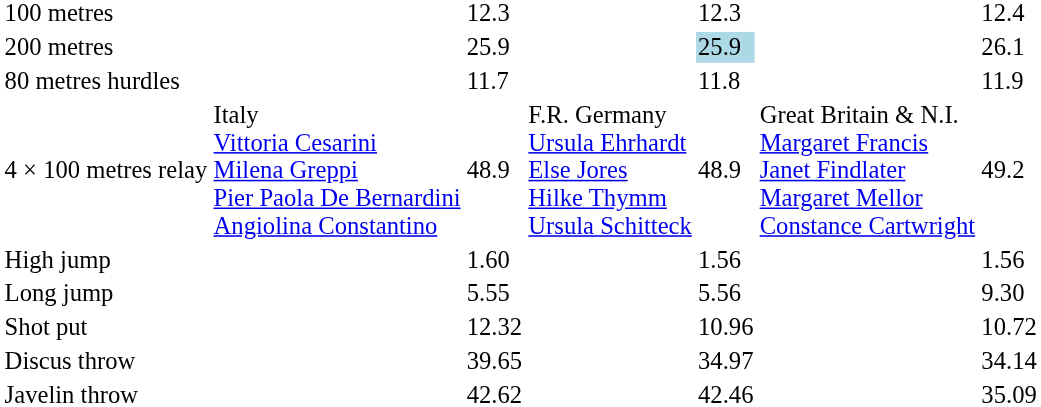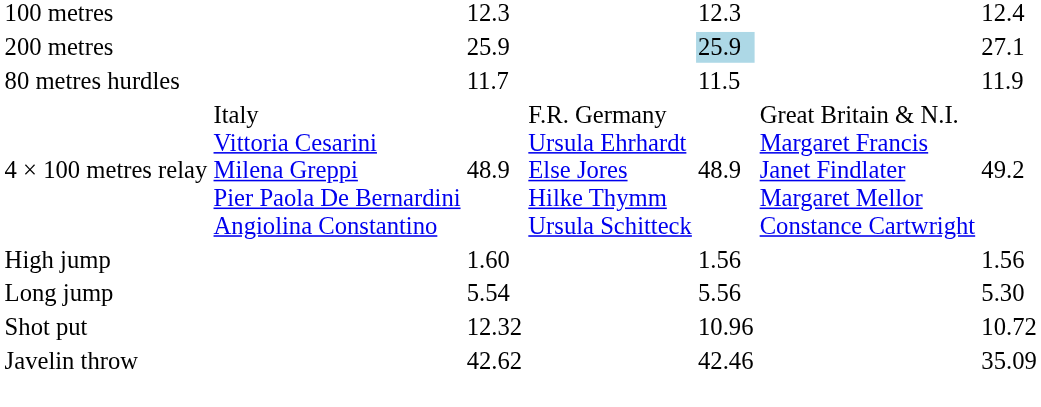200 metres | column 7: 26.1 -> 27.1
80 metres hurdles | column 5: 11.8 -> 11.5
Long jump | column 3: 5.55 -> 5.54
Long jump | column 7: 9.30 -> 5.30
- row: Discus throw | 39.65 | 34.97 | 34.14
